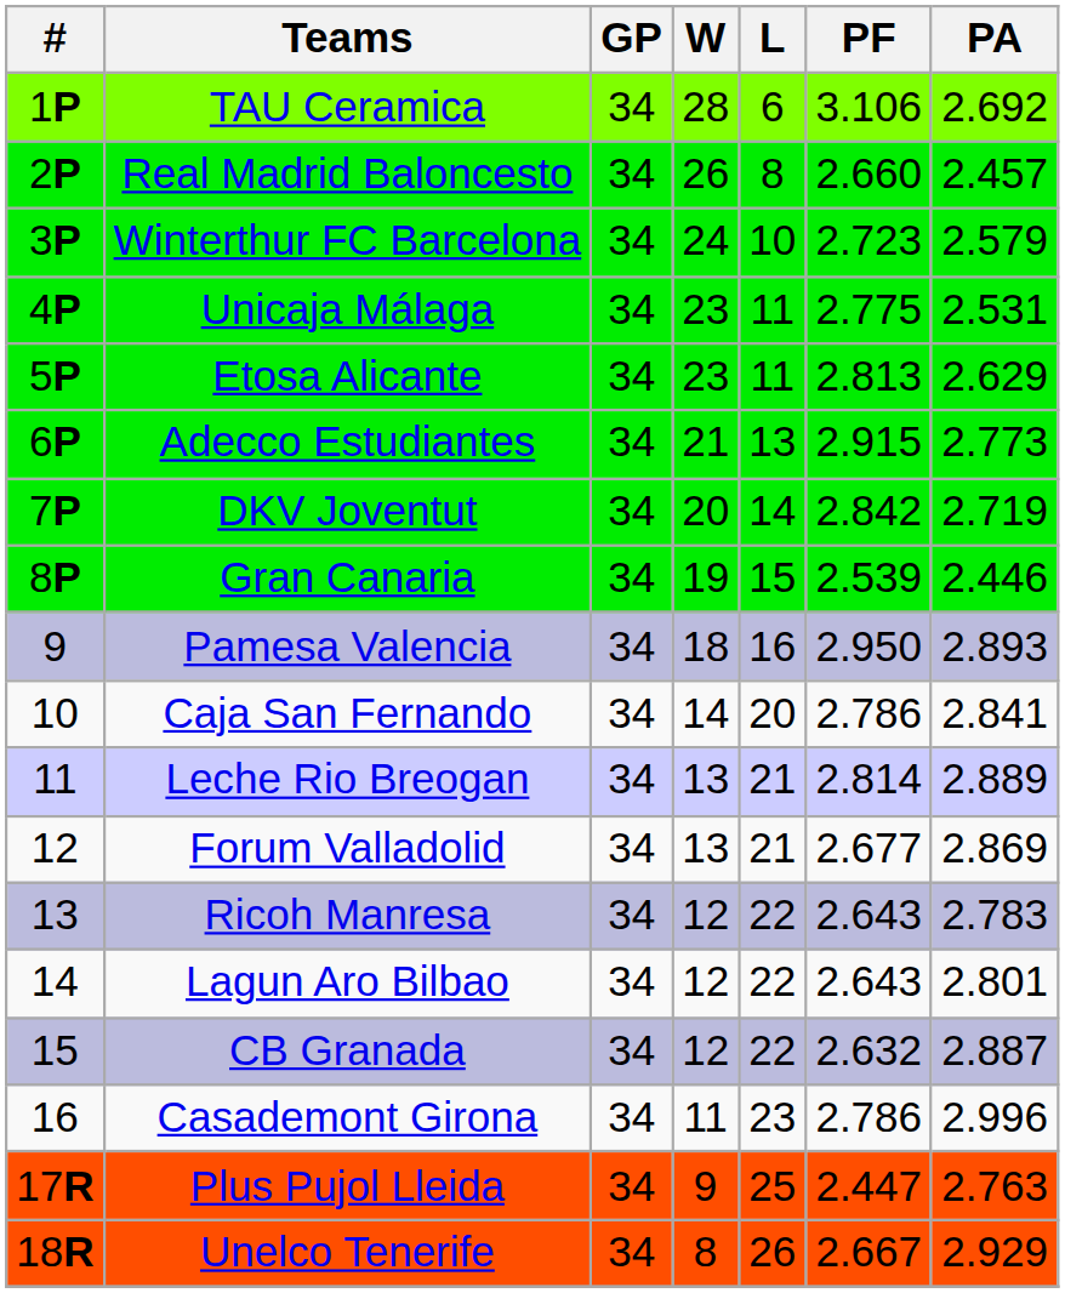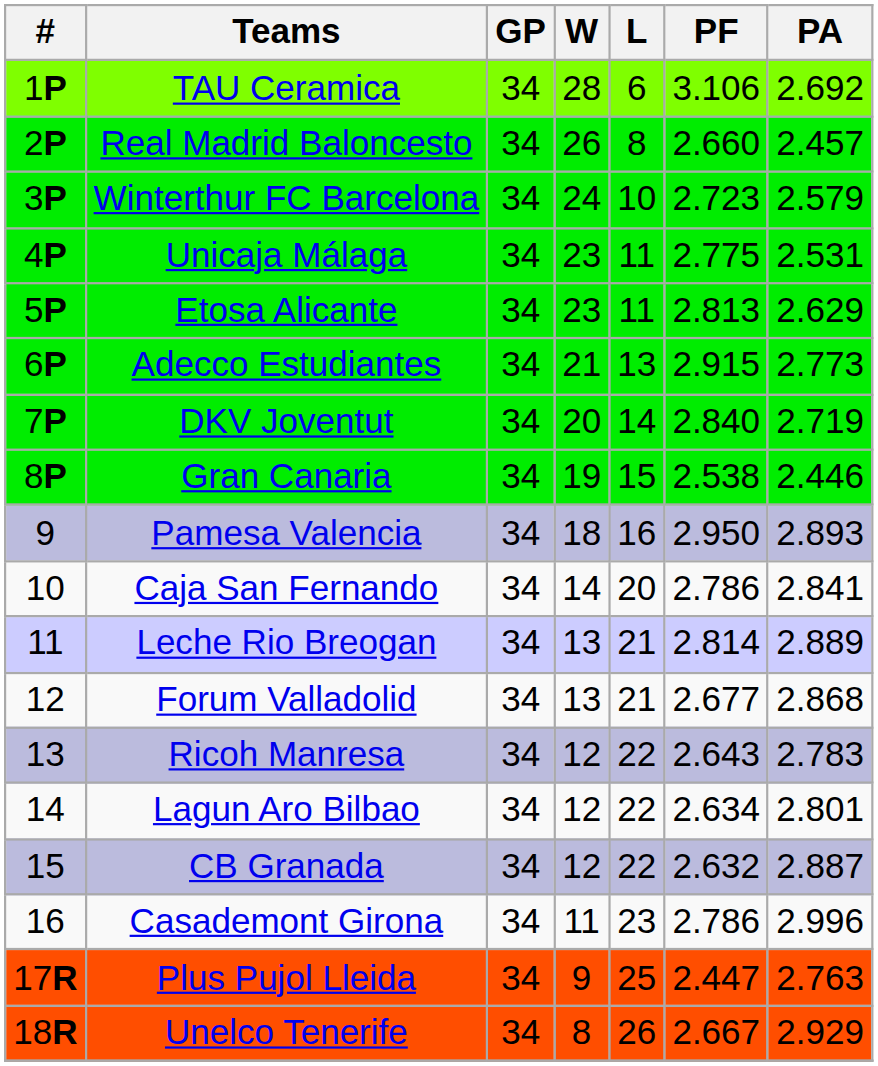DKV Joventut | PF: 2.842 -> 2.840
Gran Canaria | PF: 2.539 -> 2.538
Forum Valladolid | PA: 2.869 -> 2.868
Lagun Aro Bilbao | PF: 2.643 -> 2.634
